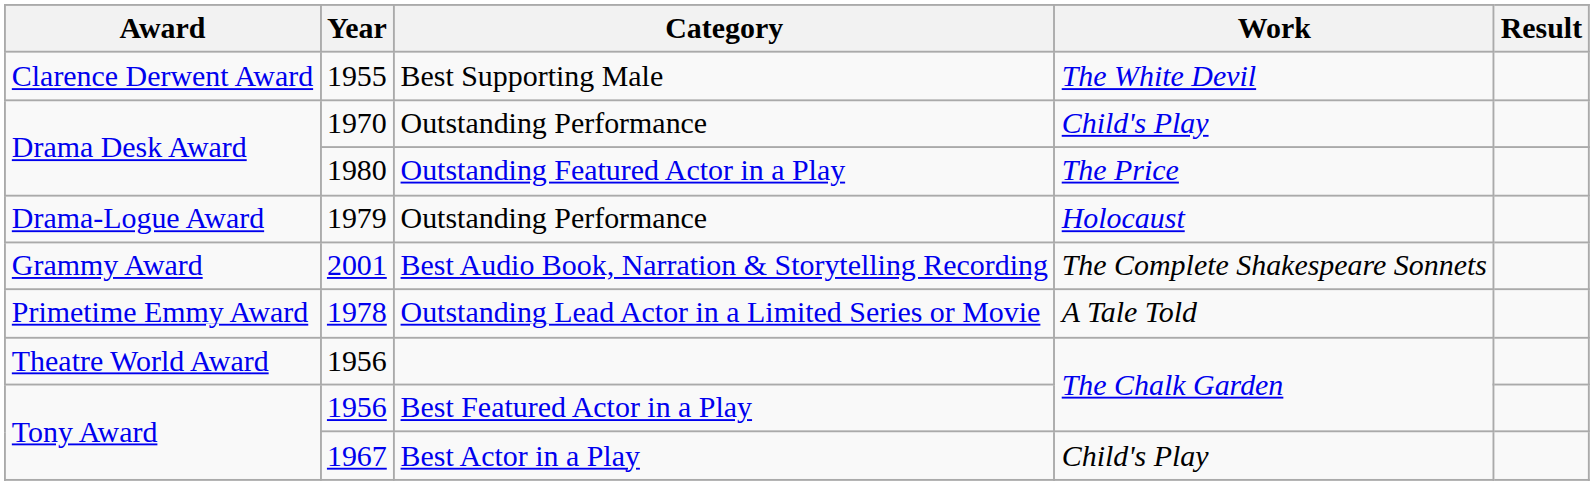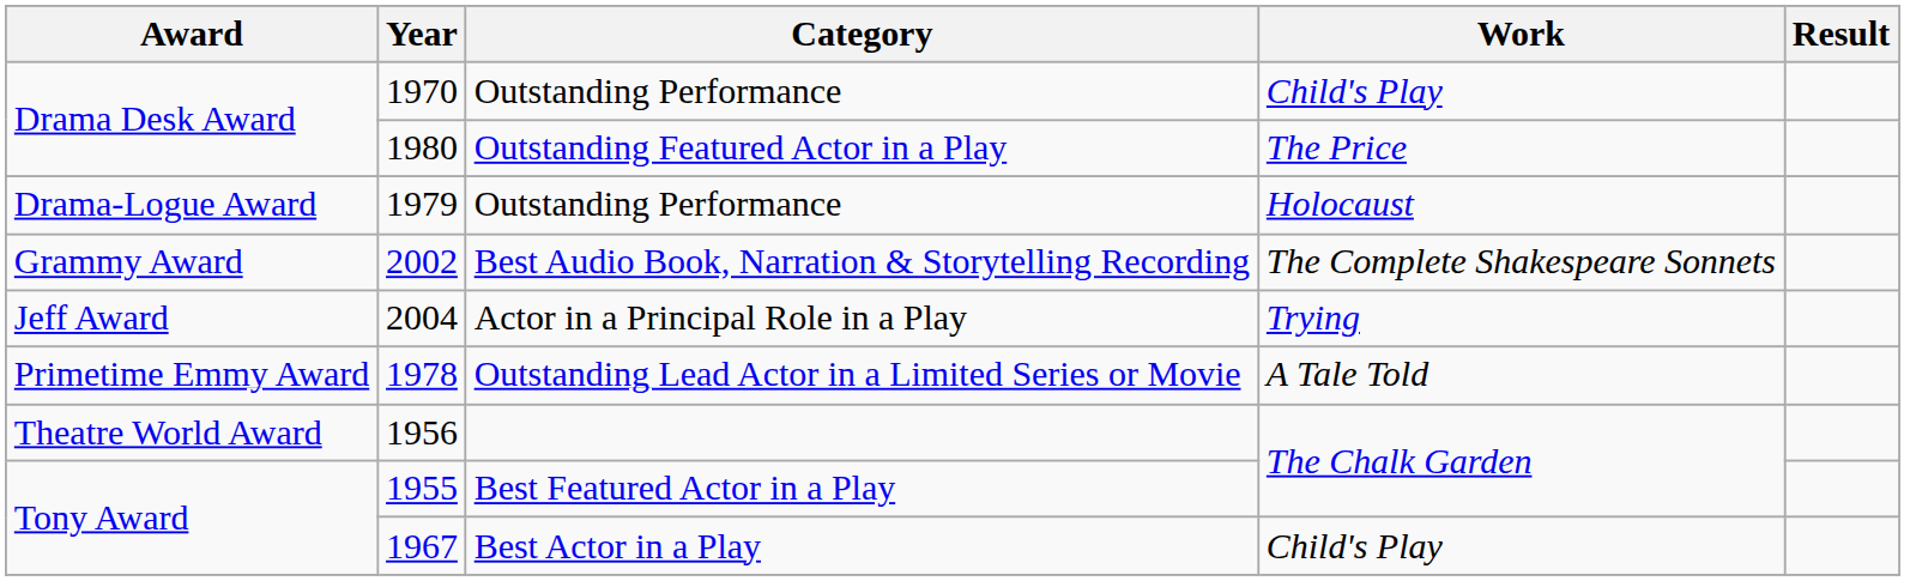- row: Clarence Derwent Award | 1955 | Best Supporting Male | The White Devil
Best Audio Book, Narration & Storytelling Recording | Year: 2001 -> 2002
+ row: Jeff Award | 2004 | Actor in a Principal Role in a Play | Trying
Best Featured Actor in a Play | Year: 1956 -> 1955
